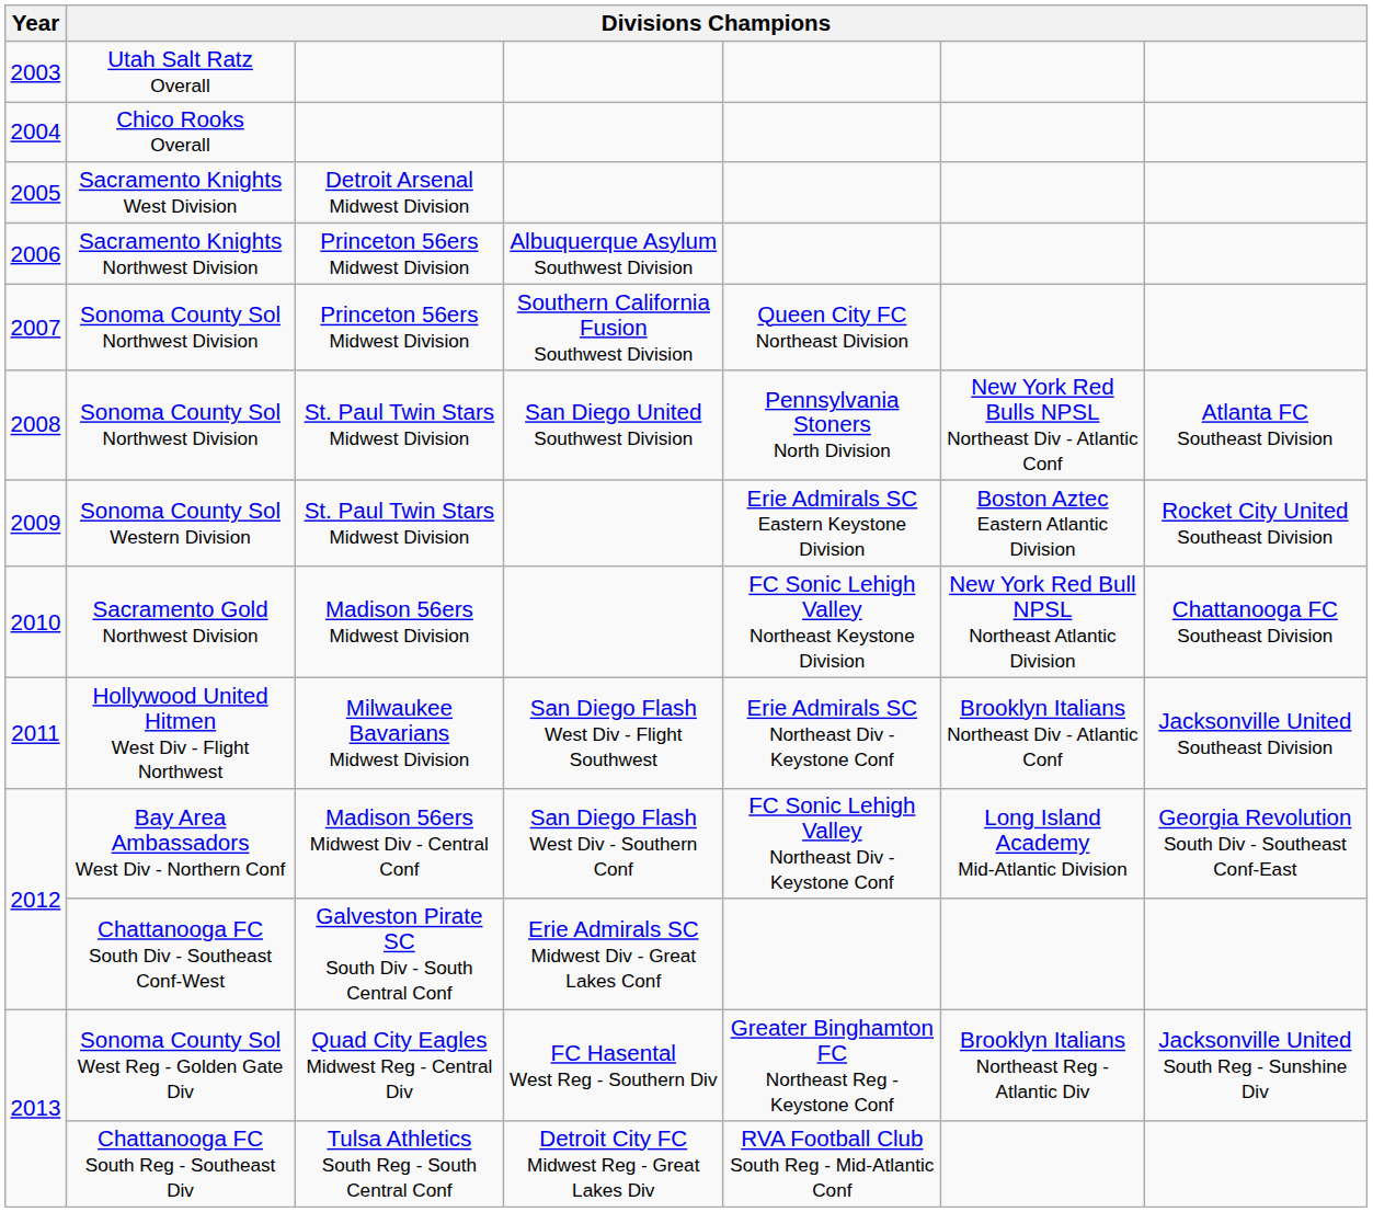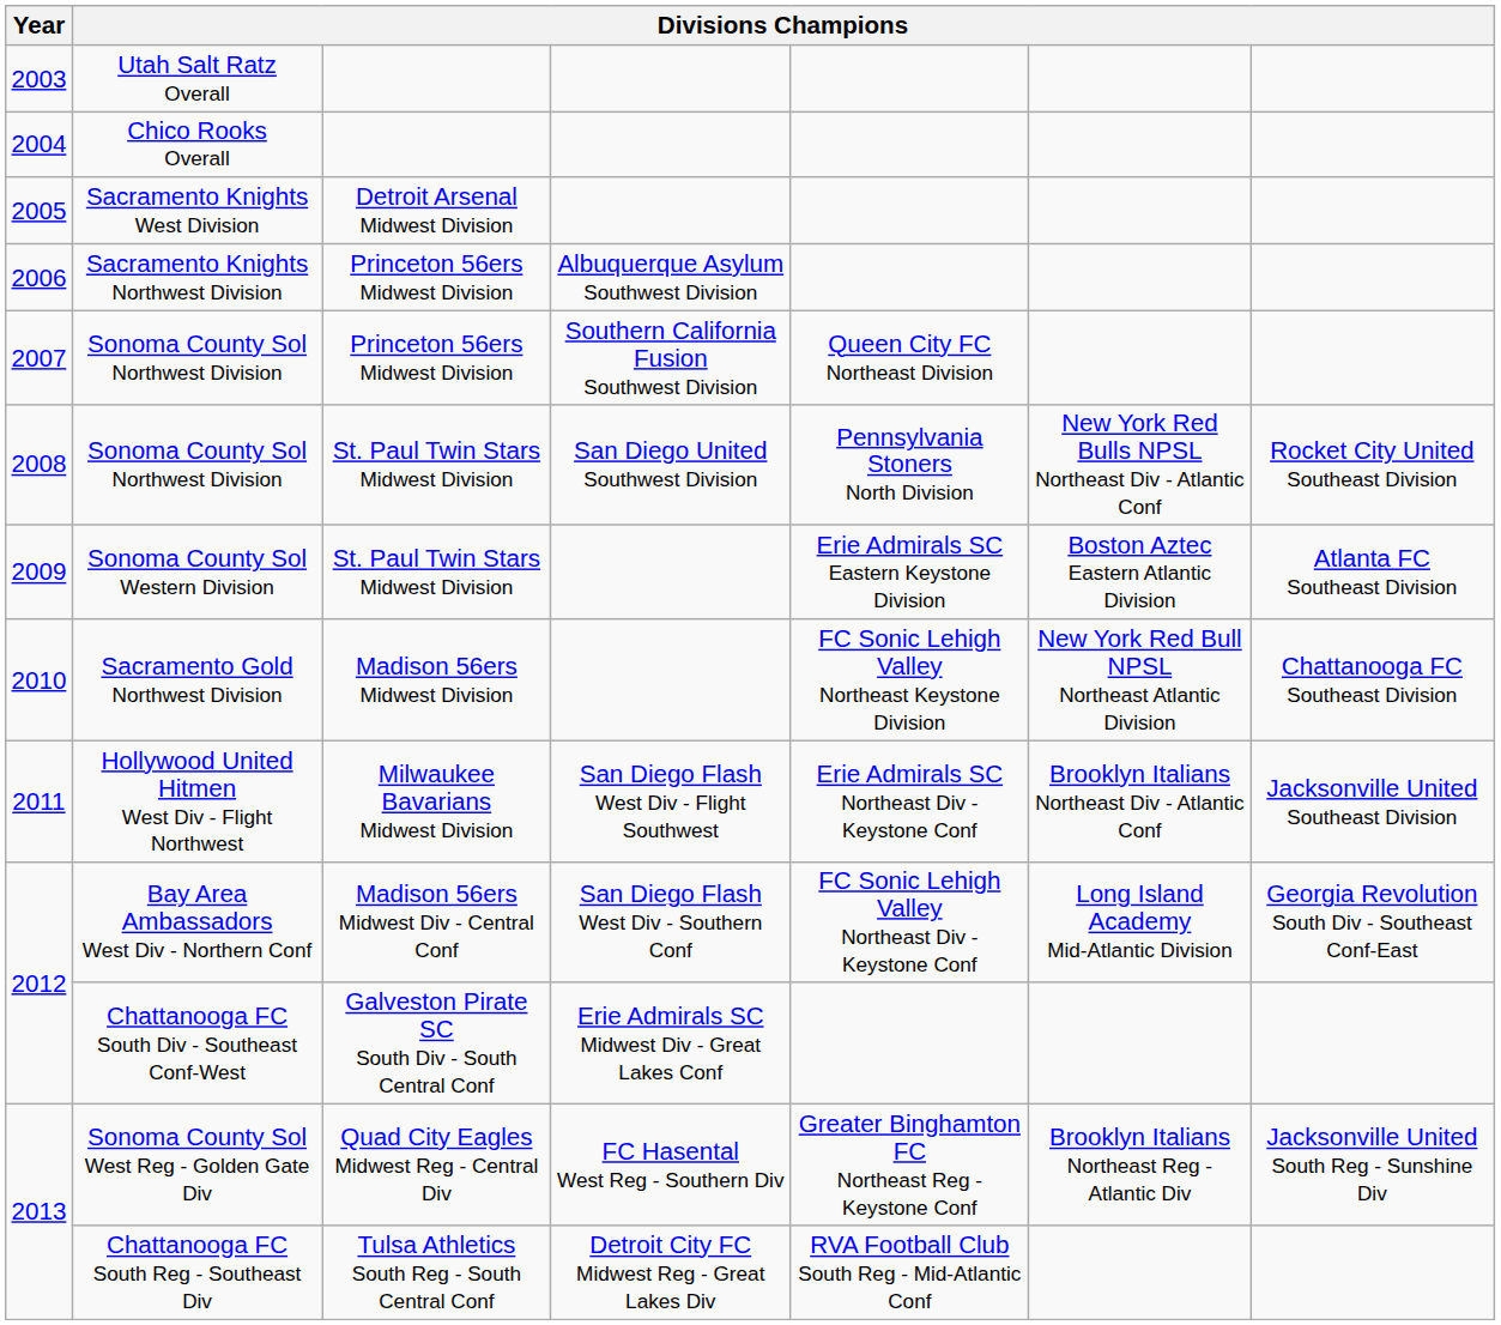2008 / Sonoma County Sol Northwest Division | column 7: Atlanta FC Southeast Division -> Rocket City United Southeast Division
Sonoma County Sol Western Division | column 7: Rocket City United Southeast Division -> Atlanta FC Southeast Division
